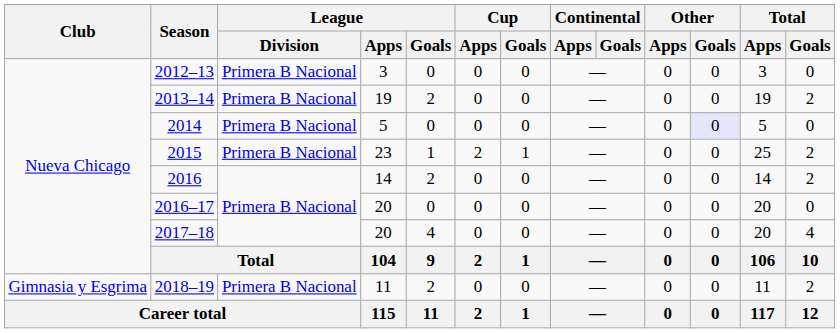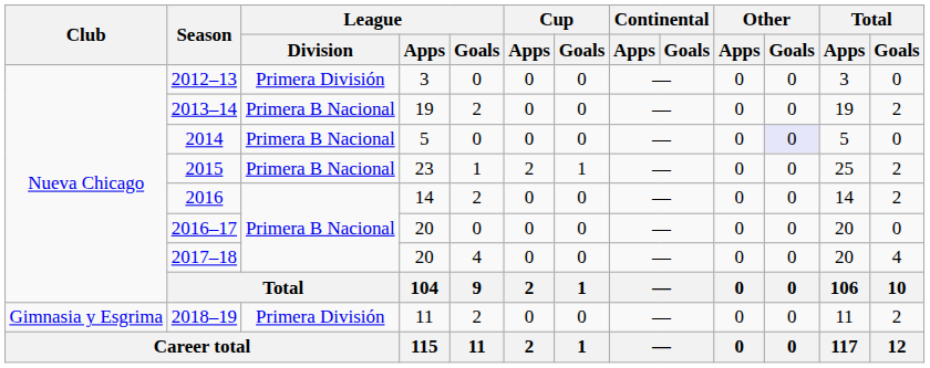2012–13 | League / Division: Primera B Nacional -> Primera División
2018–19 | League / Division: Primera B Nacional -> Primera División
